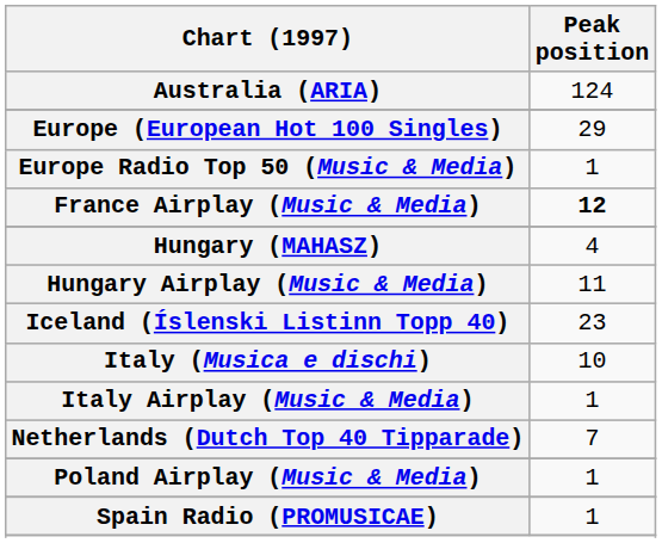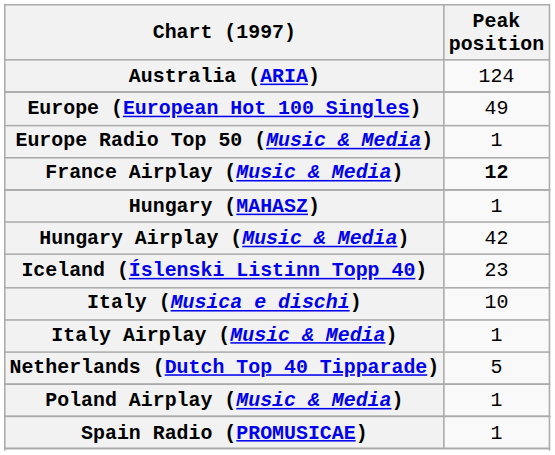Europe (European Hot 100 Singles) | Peak position: 29 -> 49
Hungary (MAHASZ) | Peak position: 4 -> 1
Hungary Airplay (Music & Media) | Peak position: 11 -> 42
Netherlands (Dutch Top 40 Tipparade) | Peak position: 7 -> 5
